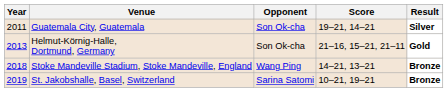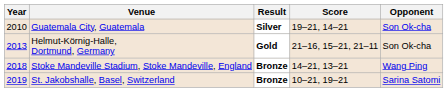columns swapped: Opponent <-> Result
Guatemala City, Guatemala | Year: 2011 -> 2010
